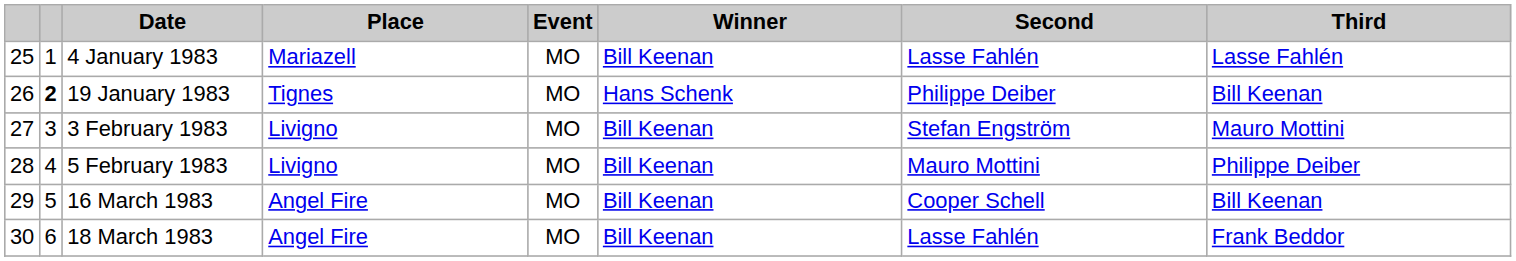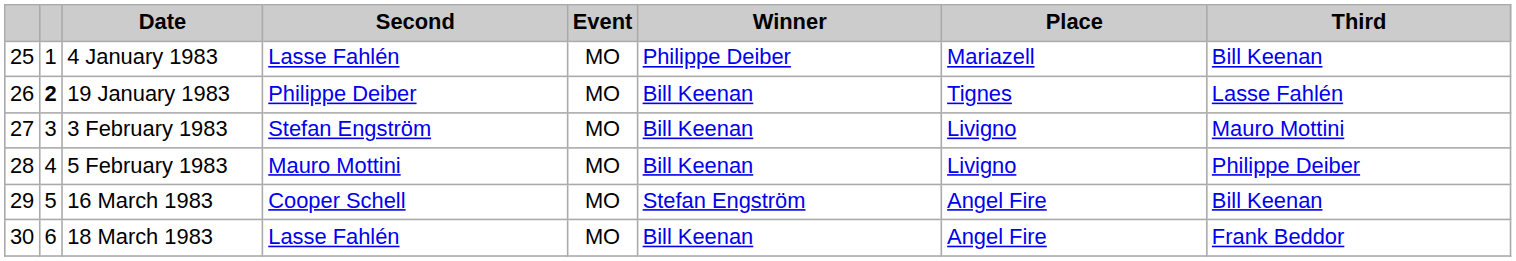columns swapped: Place <-> Second
4 January 1983 | Winner: Bill Keenan -> Philippe Deiber
4 January 1983 | Third: Lasse Fahlén -> Bill Keenan
19 January 1983 | Winner: Hans Schenk -> Bill Keenan
19 January 1983 | Third: Bill Keenan -> Lasse Fahlén
16 March 1983 | Winner: Bill Keenan -> Stefan Engström
